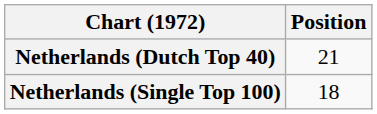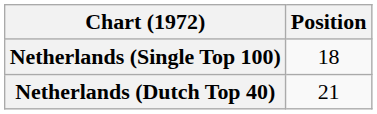rows swapped: Netherlands (Dutch Top 40) <-> Netherlands (Single Top 100)
